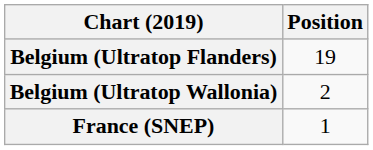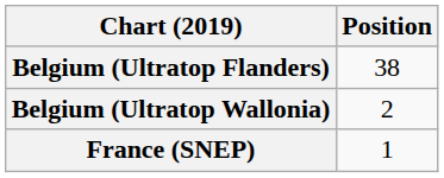Belgium (Ultratop Flanders) | Position: 19 -> 38
